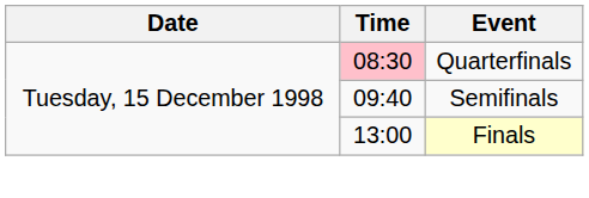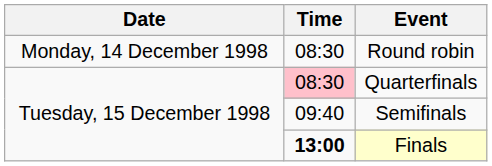+ row: Monday, 14 December 1998 | 08:30 | Round robin
Finals | Time: normal -> bold
